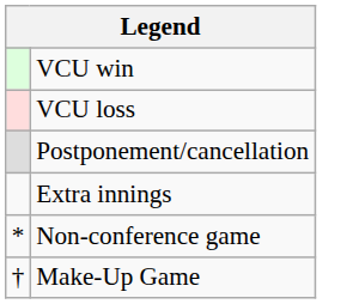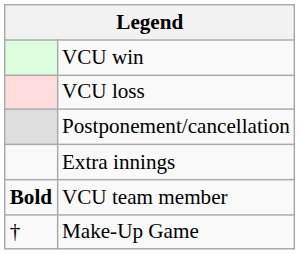- row: * | Non-conference game
+ row: Bold | VCU team member
